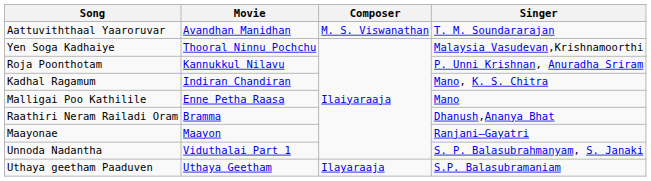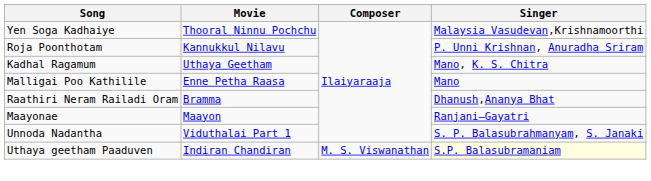- row: Aattuviththaal Yaaroruvar | Avandhan Manidhan | M. S. Viswanathan | T. M. Soundararajan
Kadhal Ragamum | Movie: Indiran Chandiran -> Uthaya Geetham
Uthaya geetham Paaduven | Movie: Uthaya Geetham -> Indiran Chandiran
Uthaya geetham Paaduven | Composer: Ilayaraaja -> M. S. Viswanathan
Uthaya geetham Paaduven | Singer: no background -> lightyellow background
